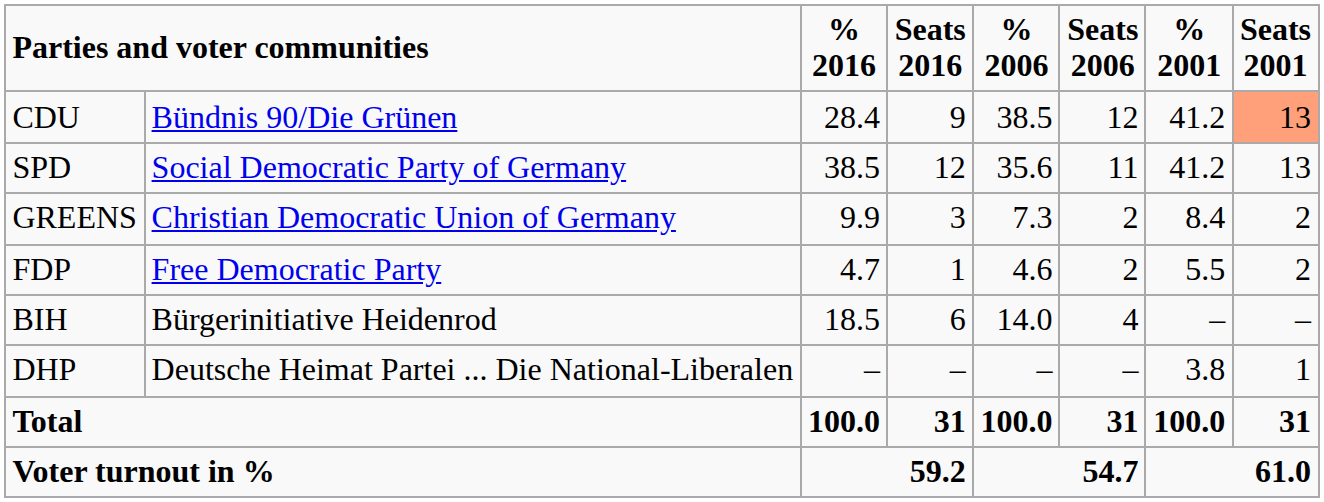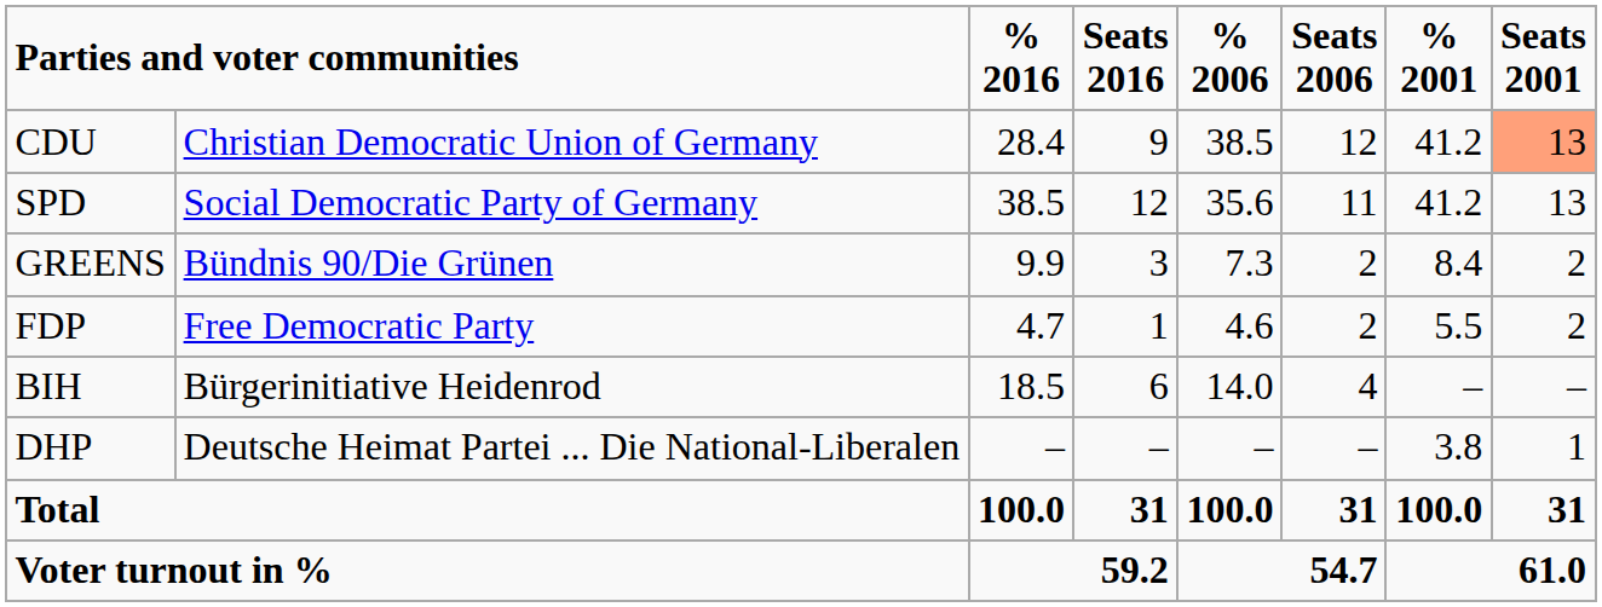CDU | column 2: Bündnis 90/Die Grünen -> Christian Democratic Union of Germany
GREENS | column 2: Christian Democratic Union of Germany -> Bündnis 90/Die Grünen
